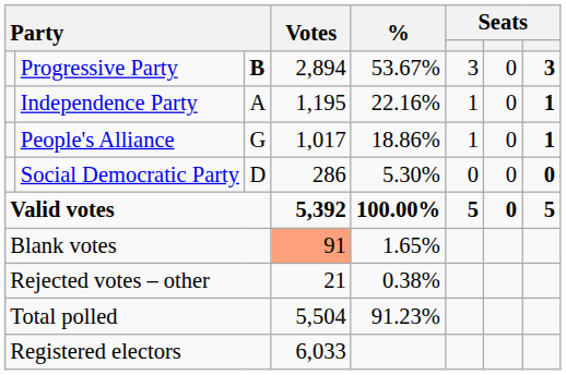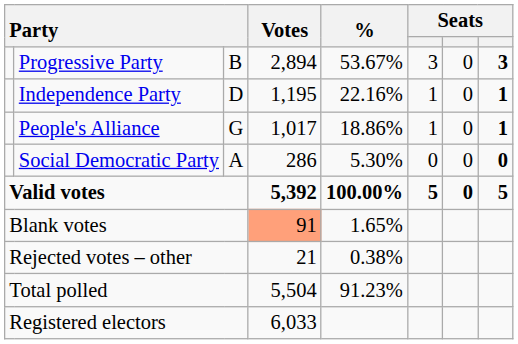Progressive Party | column 3: bold -> normal
Independence Party | column 3: A -> D
Social Democratic Party | column 3: D -> A
